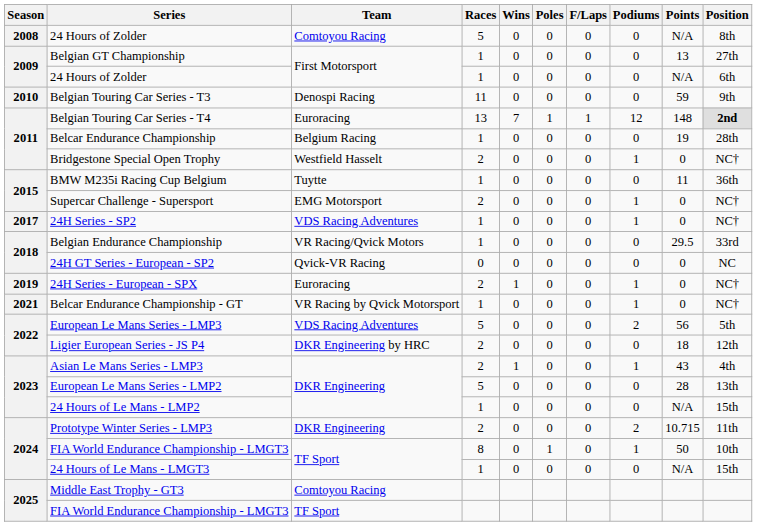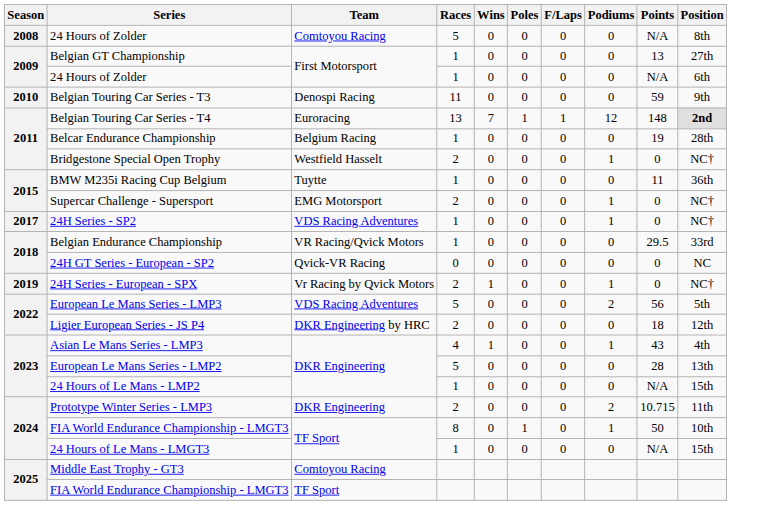24H Series - European - SPX | Team: Euroracing -> Vr Racing by Qvick Motors
- row: 2021 | Belcar Endurance Championship - GT | VR Racing by Qvick Motorsport | 1 | 0 | 0 | 0 | 1 | 0 | NC†
Asian Le Mans Series - LMP3 | Races: 2 -> 4
